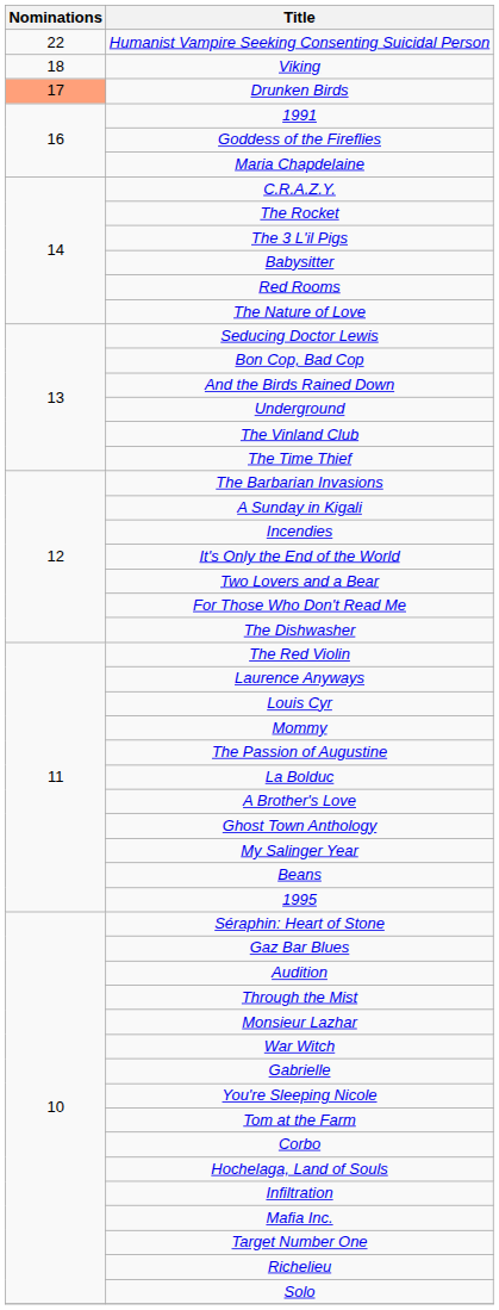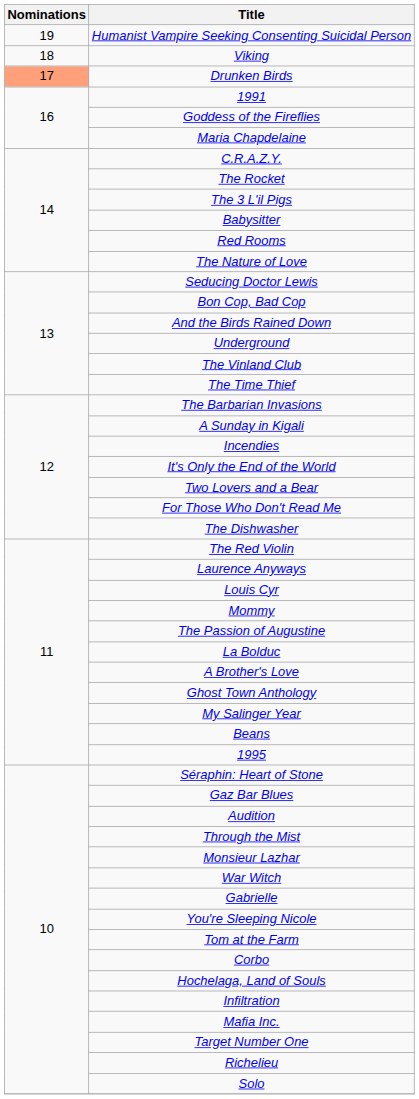Humanist Vampire Seeking Consenting Suicidal Person | Nominations: 22 -> 19
